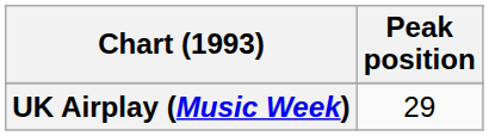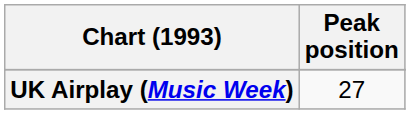UK Airplay (Music Week) | Peak position: 29 -> 27
